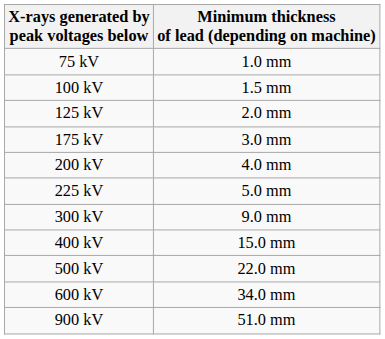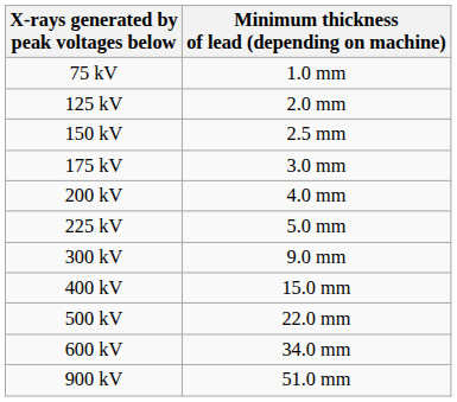- row: 100 kV | 1.5 mm
+ row: 150 kV | 2.5 mm
